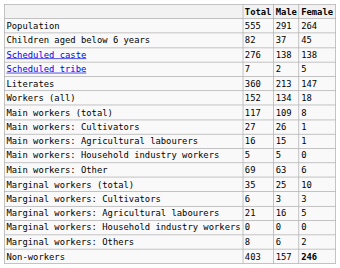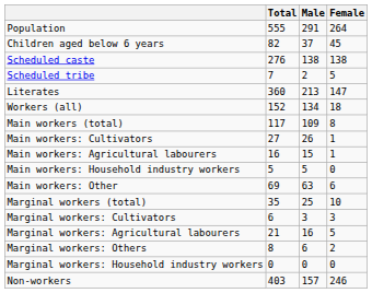rows swapped: Marginal workers: Household industry workers <-> Marginal workers: Others
Non-workers | Female: bold -> normal
